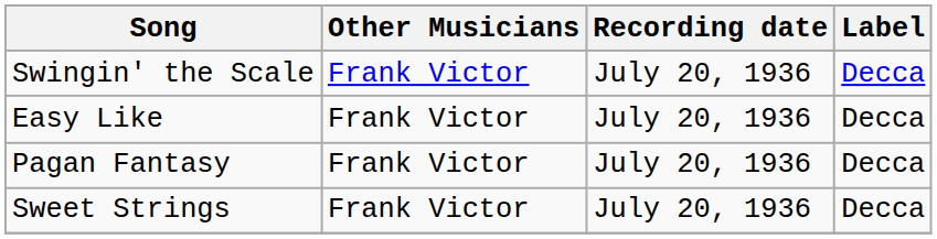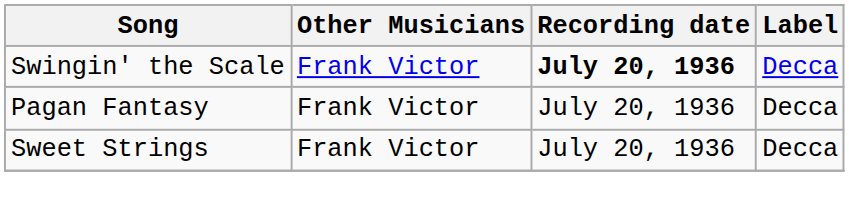Swingin' the Scale | Recording date: normal -> bold
- row: Easy Like | Frank Victor | July 20, 1936 | Decca
